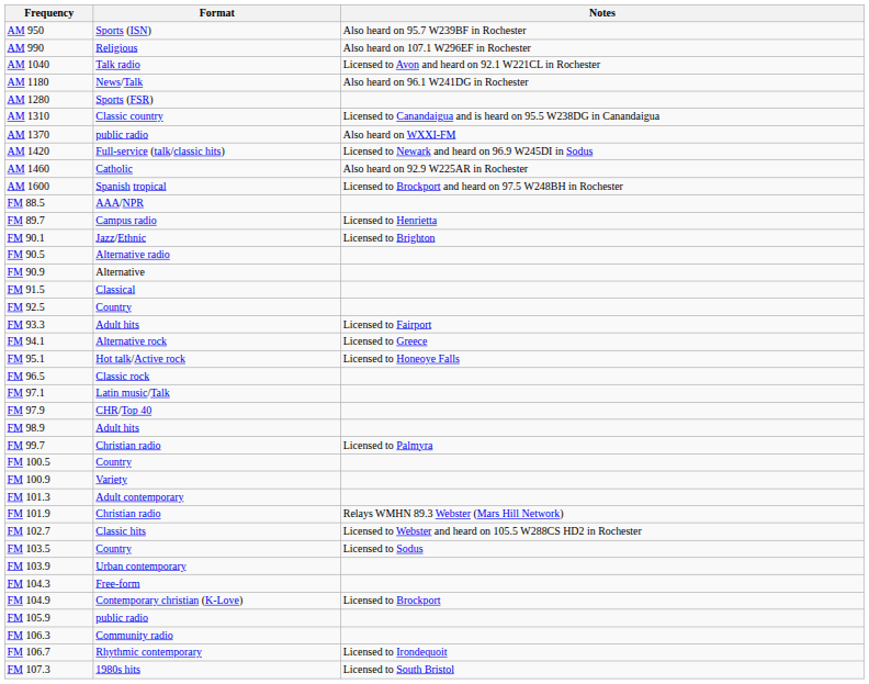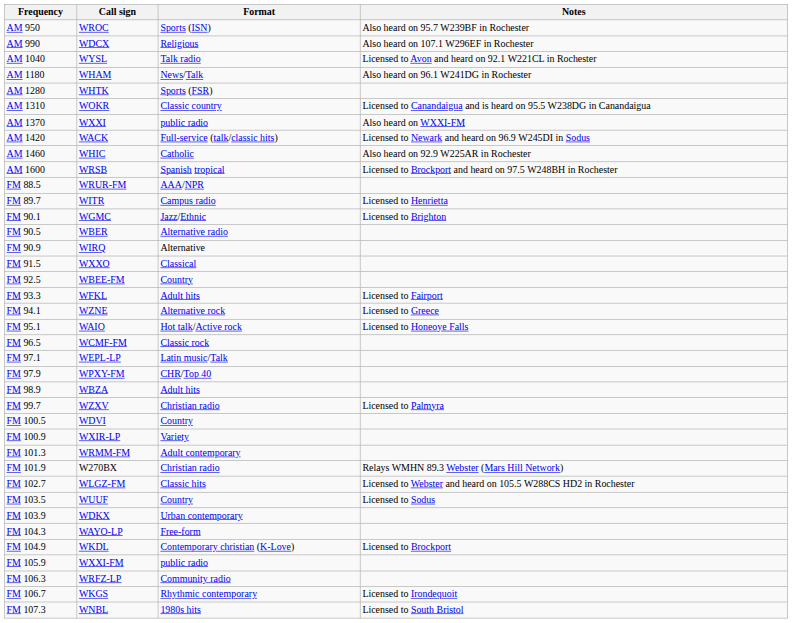+ column: Call sign | WROC | WDCX | WYSL | WHAM | WHTK | WOKR | WXXI | WACK | WHIC | WRSB | WRUR-FM | WITR | WGMC | WBER | WIRQ | WXXO | WBEE-FM | WFKL | WZNE | WAIO | WCMF-FM | WEPL-LP | WPXY-FM | WBZA | WZXV | WDVI | WXIR-LP | WRMM-FM | W270BX | WLGZ-FM | WUUF | WDKX | WAYO-LP | WKDL | WXXI-FM | WRFZ-LP | WKGS | WNBL
